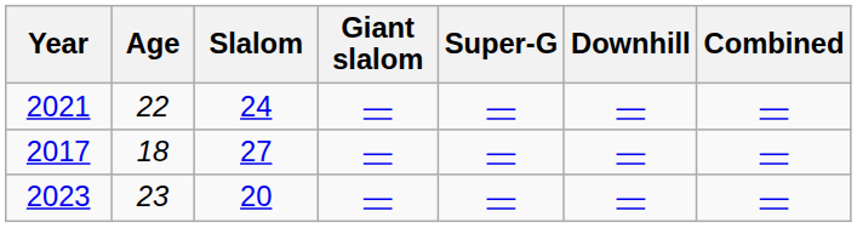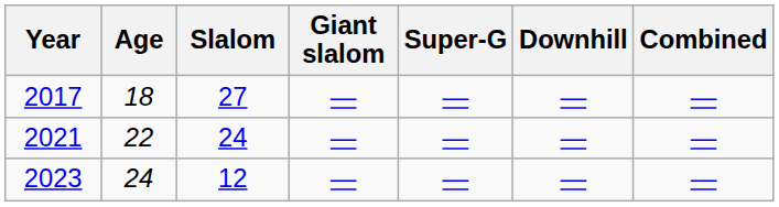rows swapped: 2017 <-> 2021
2023 | Age: 23 -> 24
2023 | Slalom: 20 -> 12
